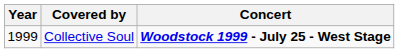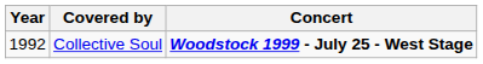Collective Soul | Year: 1999 -> 1992
